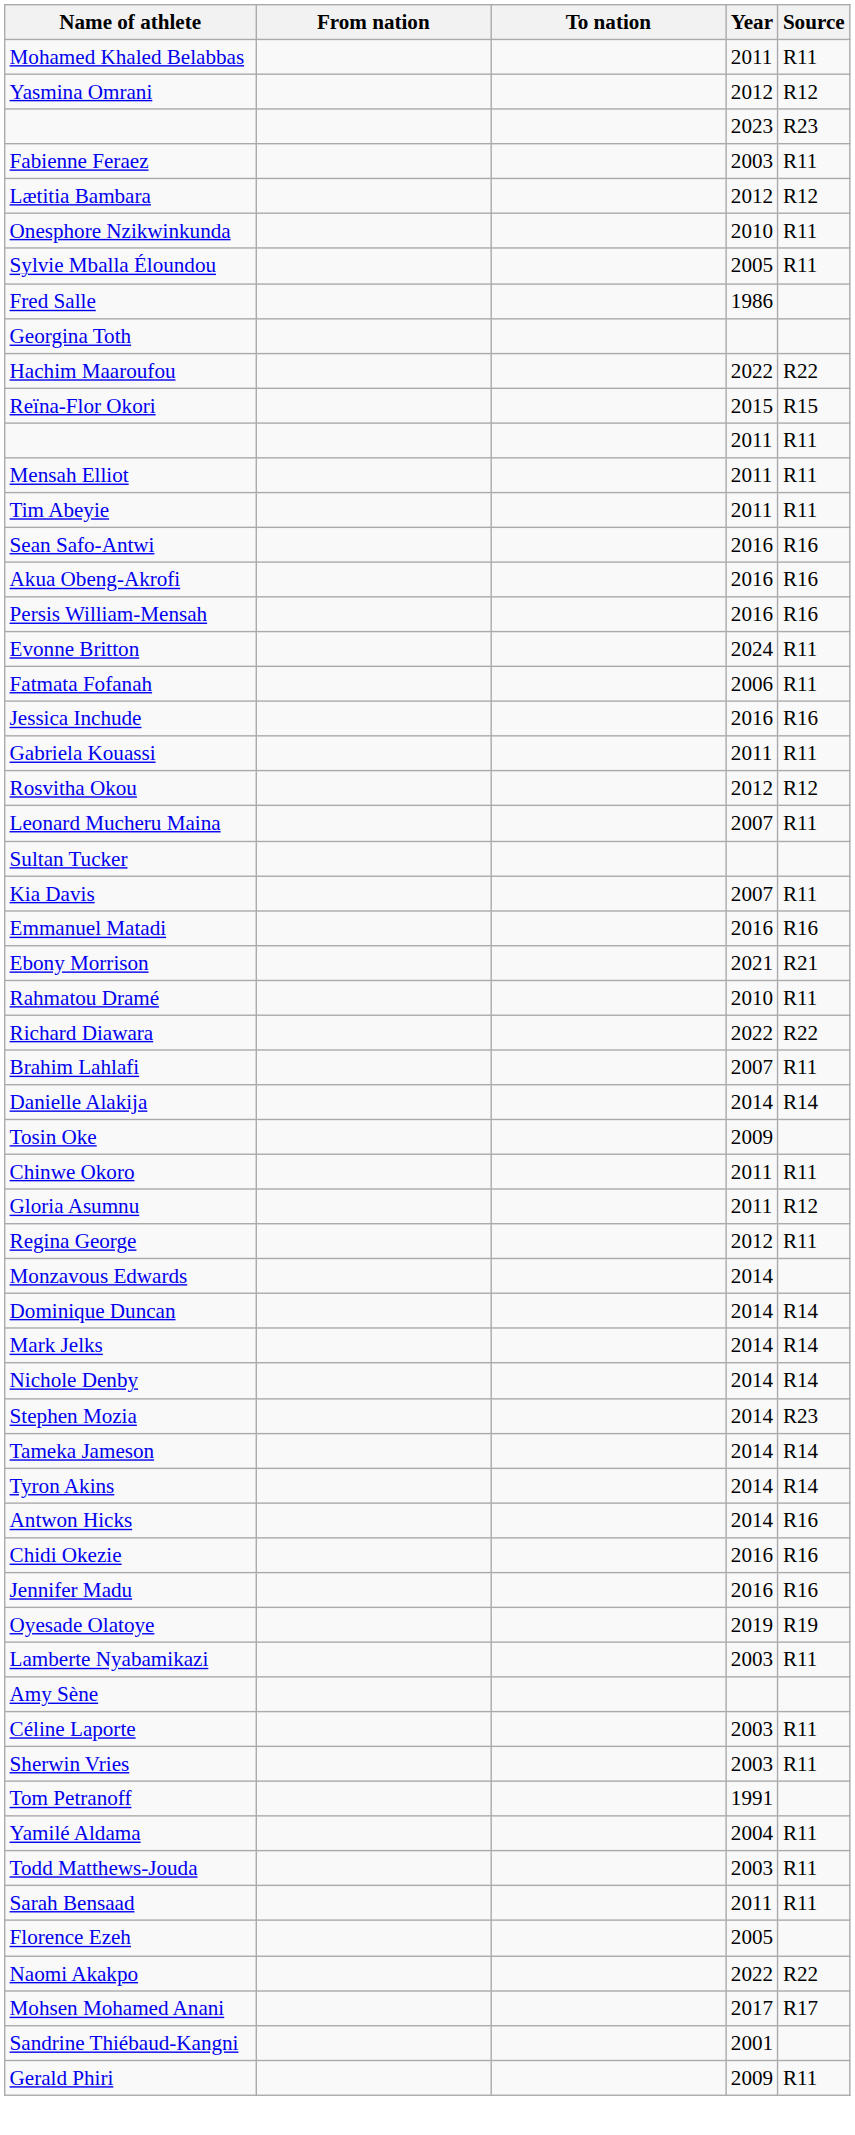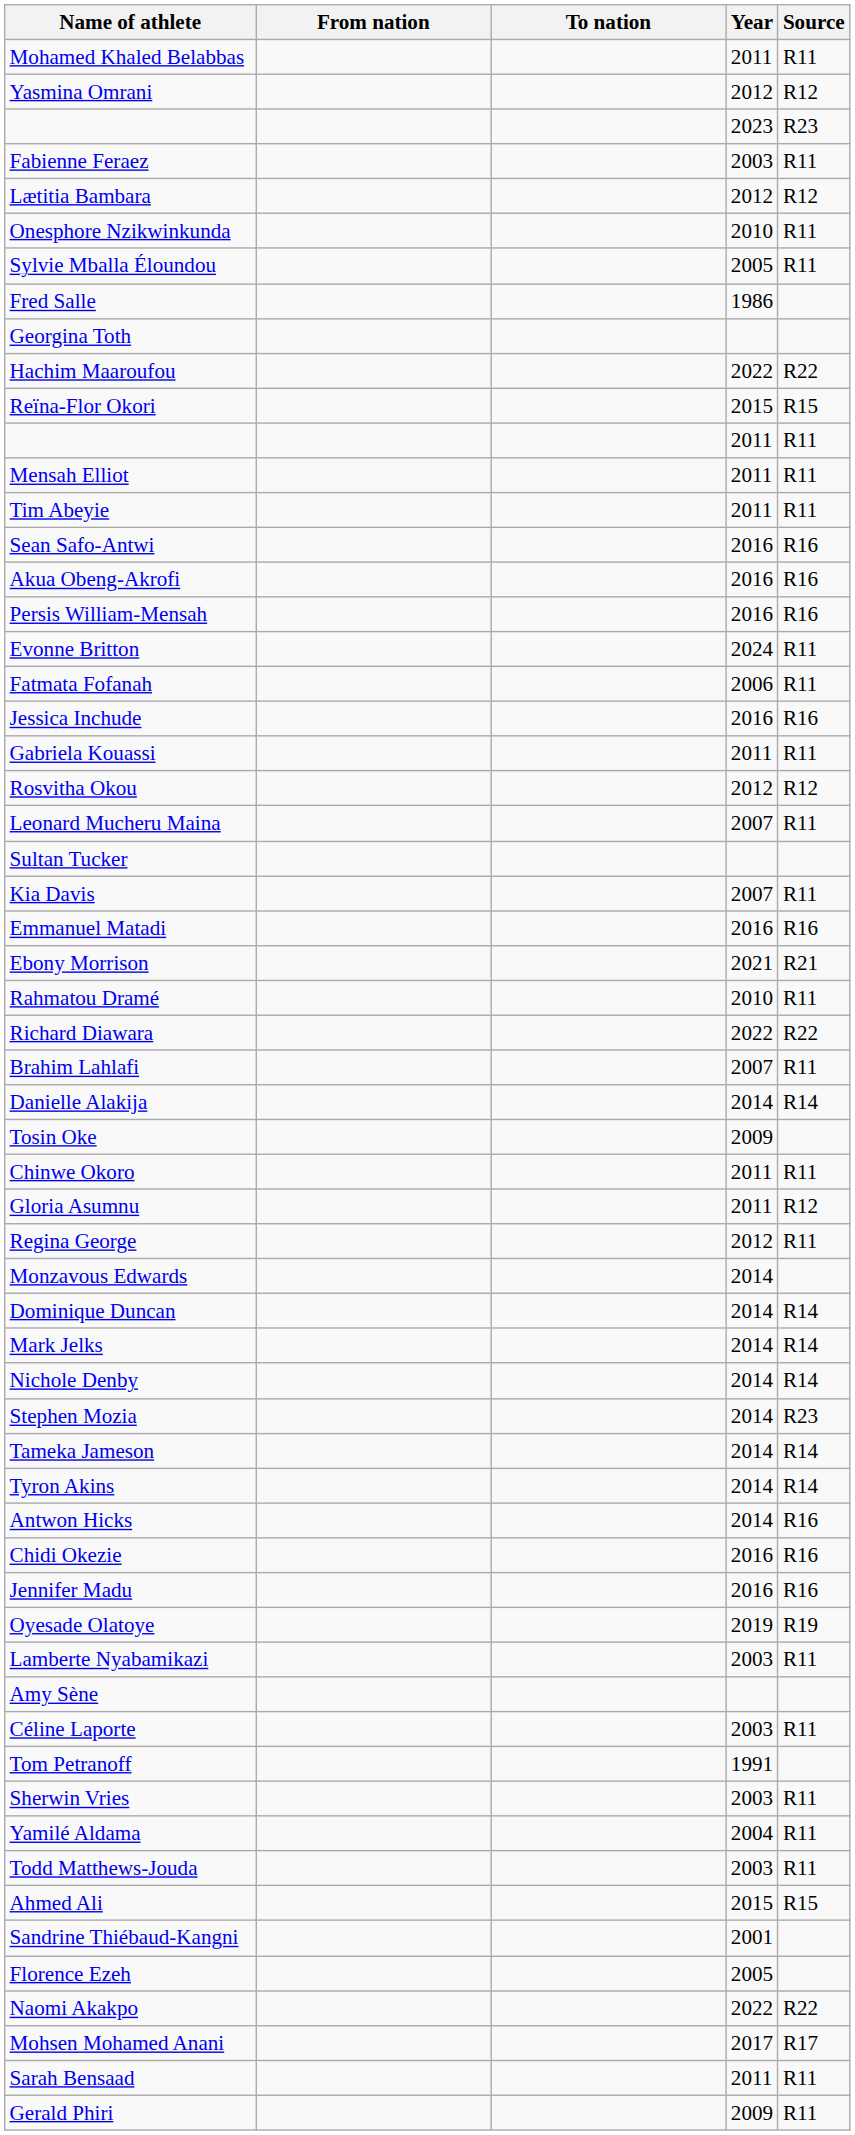rows swapped: Sherwin Vries <-> Tom Petranoff
+ row: Ahmed Ali | 2015 | R15
rows swapped: Sandrine Thiébaud-Kangni <-> Sarah Bensaad
